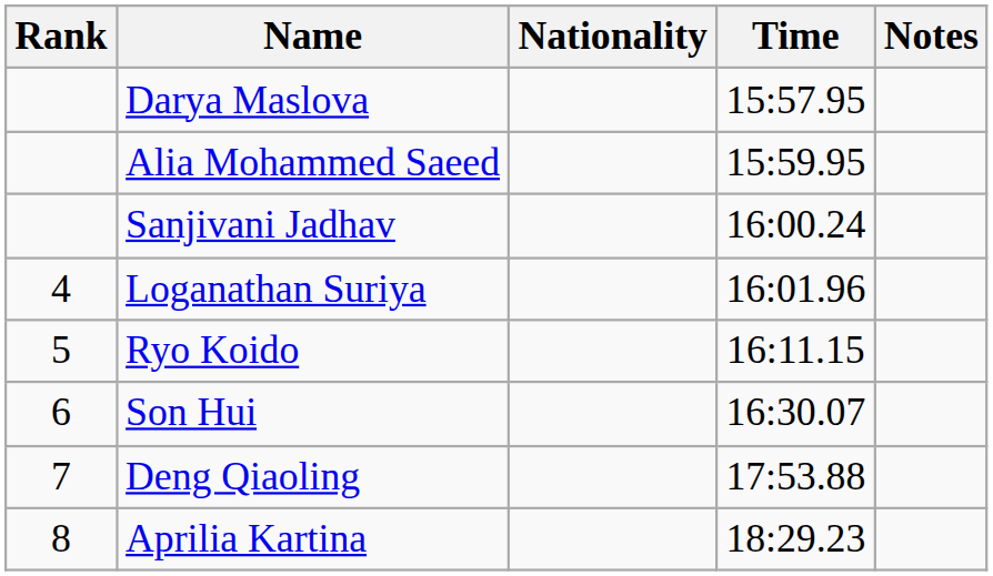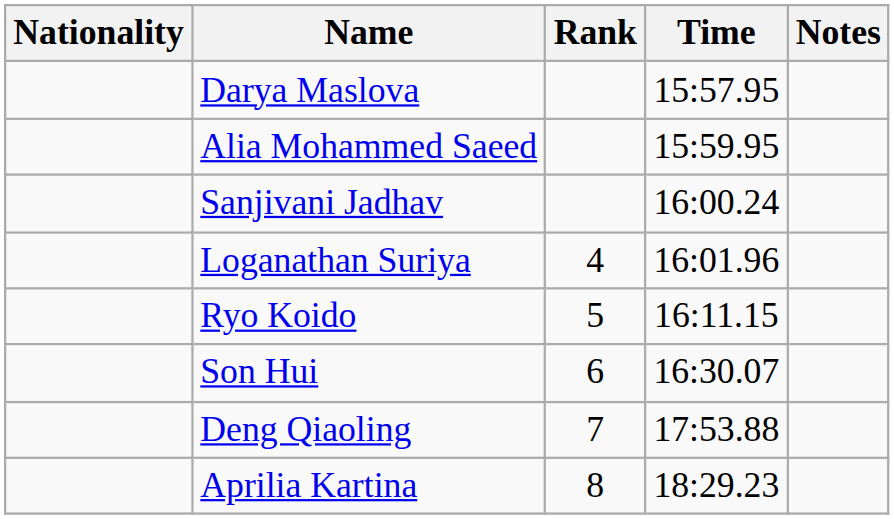columns swapped: Rank <-> Nationality
